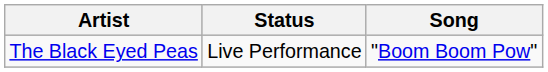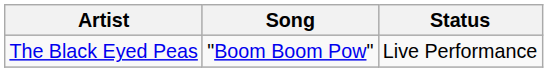columns swapped: Song <-> Status
